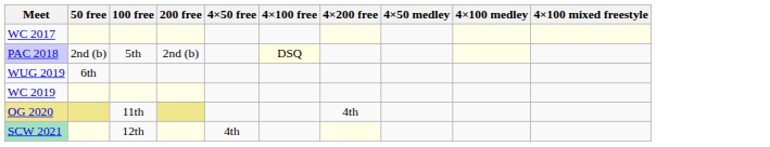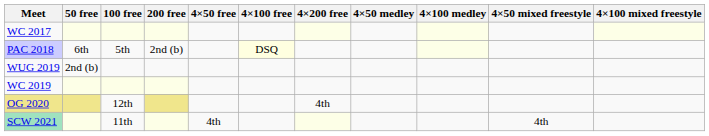+ column: 4×50 mixed freestyle | 4th
PAC 2018 | 50 free: 2nd (b) -> 6th
WUG 2019 | 50 free: 6th -> 2nd (b)
OG 2020 | 100 free: 11th -> 12th
SCW 2021 | 100 free: 12th -> 11th
